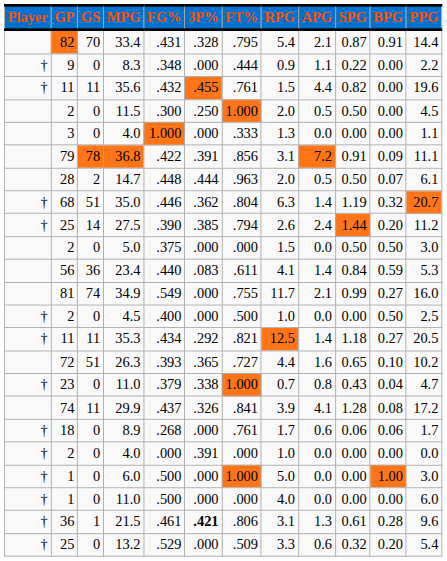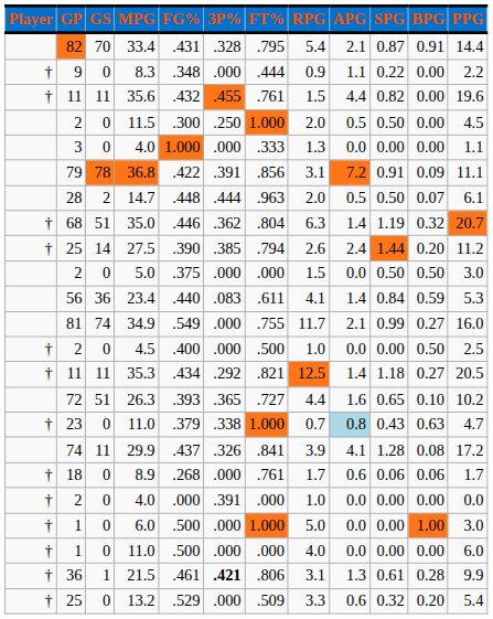23 / 11.0 | APG: no background -> lightblue background
23 / 11.0 | BPG: 0.04 -> 0.63
21.5 | PPG: 9.6 -> 9.9
